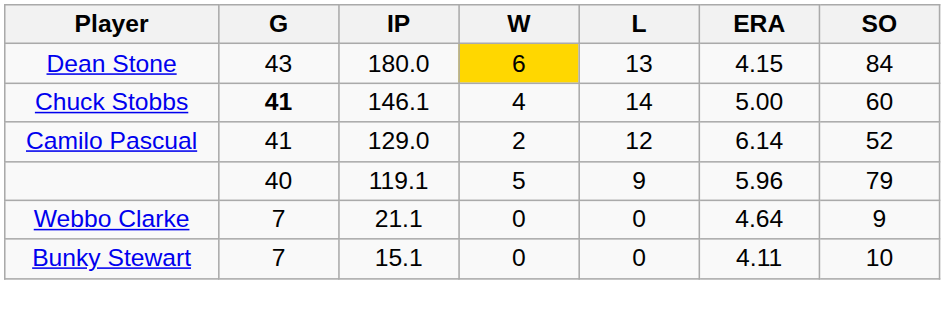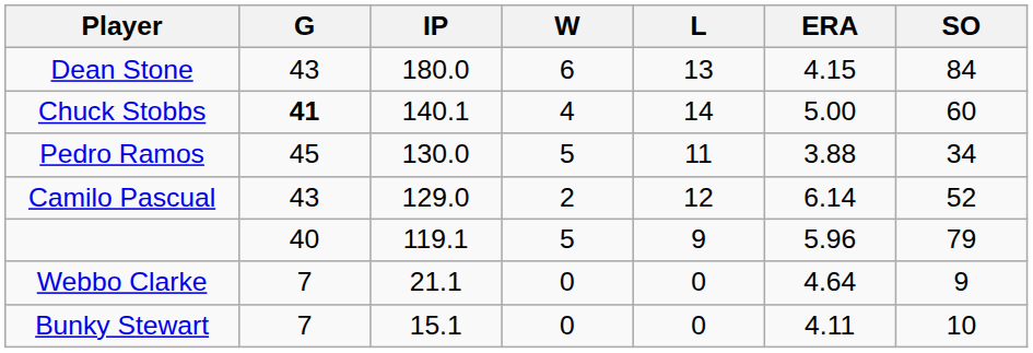Dean Stone | W: gold background -> no background
Chuck Stobbs | IP: 146.1 -> 140.1
+ row: Pedro Ramos | 45 | 130.0 | 5 | 11 | 3.88 | 34
Camilo Pascual | G: 41 -> 43
